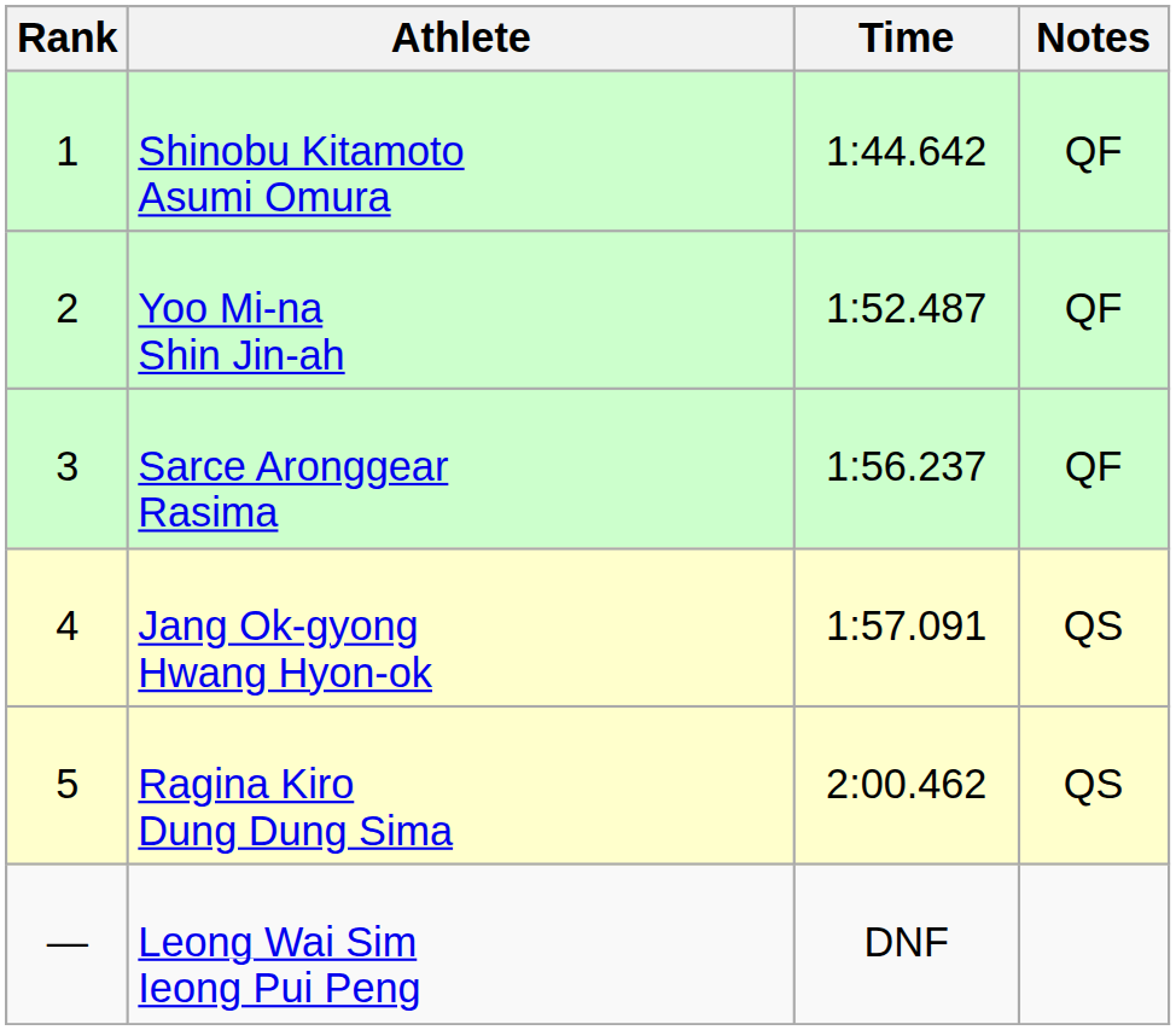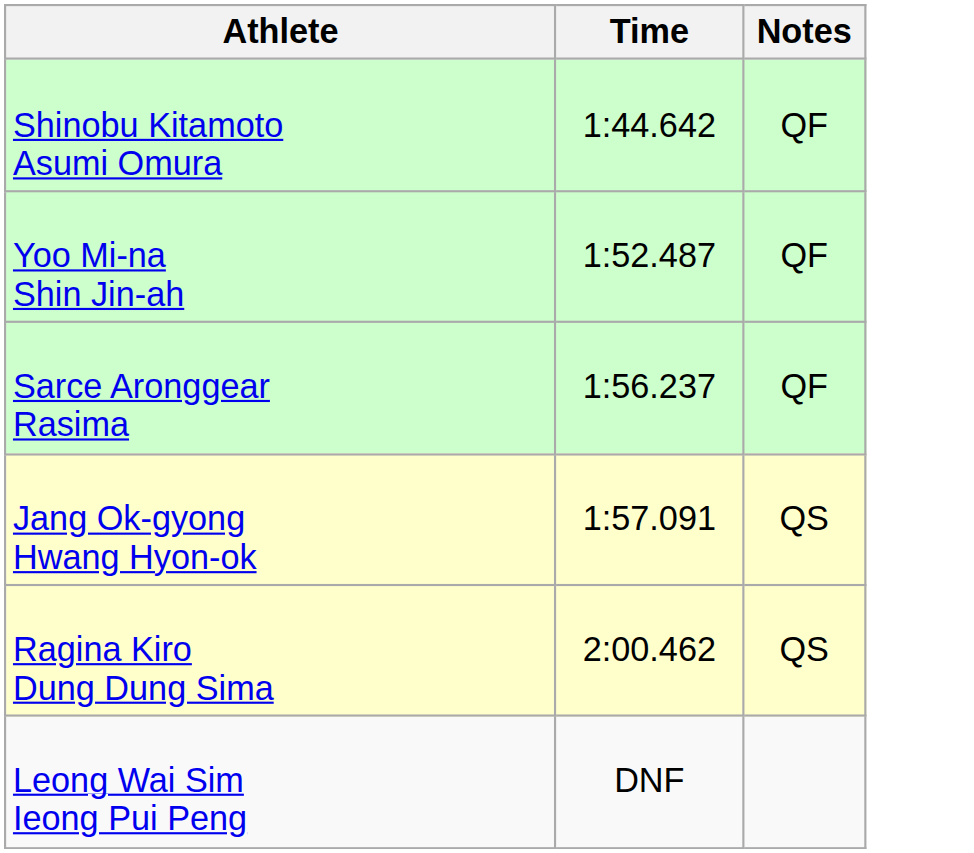- column: Rank | 1 | 2 | 3 | 4 | 5 | —
